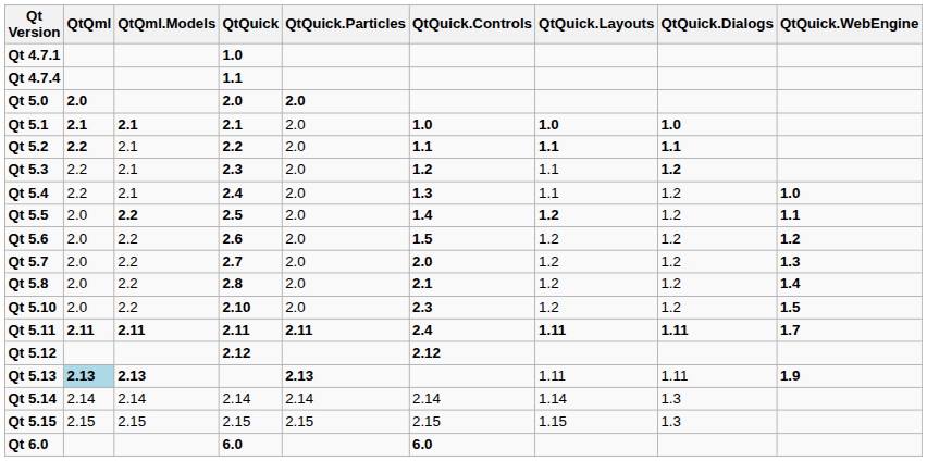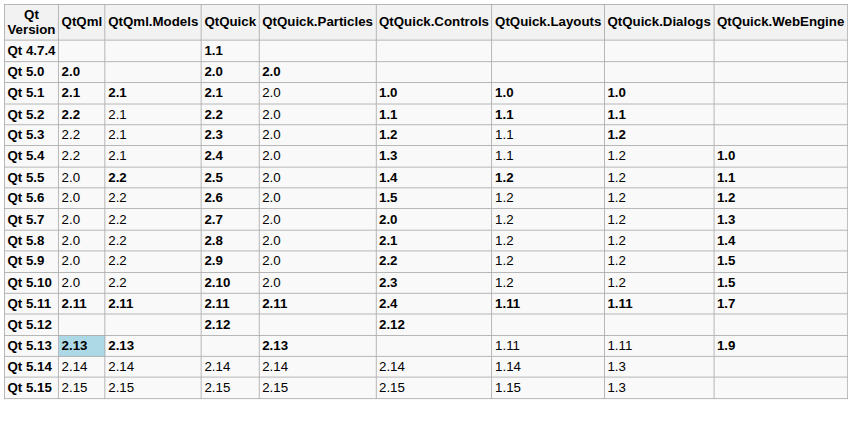- row: Qt 4.7.1 | 1.0
+ row: Qt 5.9 | 2.0 | 2.2 | 2.9 | 2.0 | 2.2 | 1.2 | 1.2 | 1.5
- row: Qt 6.0 | 6.0 | 6.0
